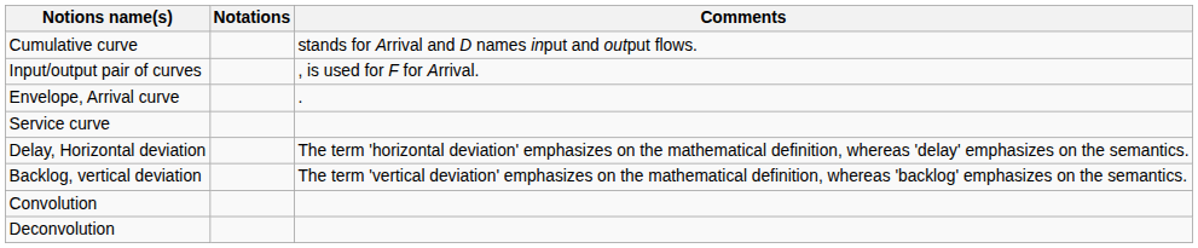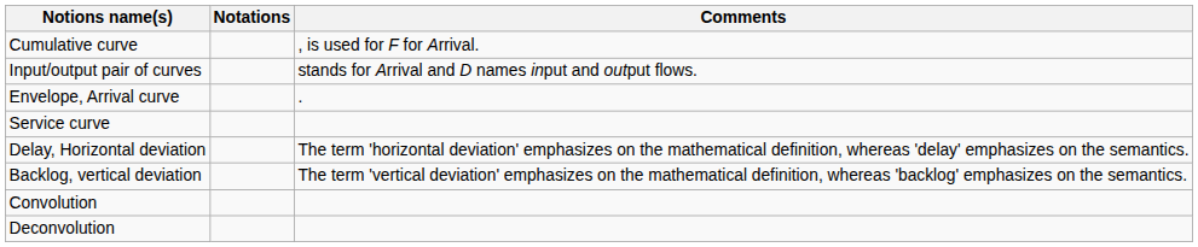Cumulative curve | Comments: stands for Arrival and D names input and output flows. -> , is used for F for Arrival.
Input/output pair of curves | Comments: , is used for F for Arrival. -> stands for Arrival and D names input and output flows.
